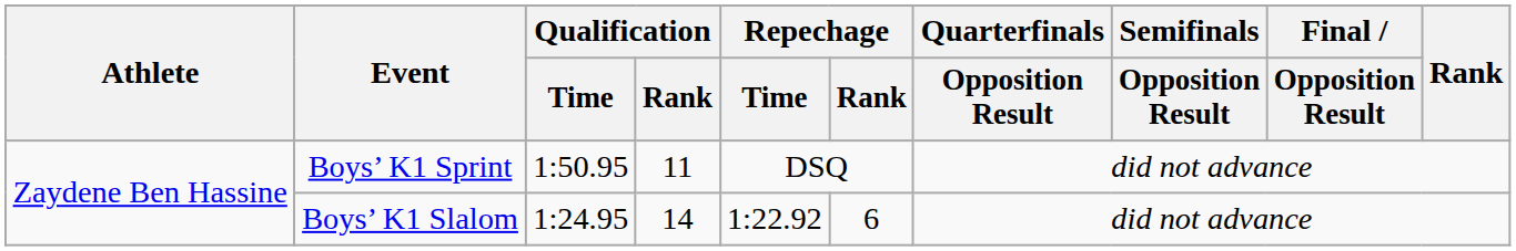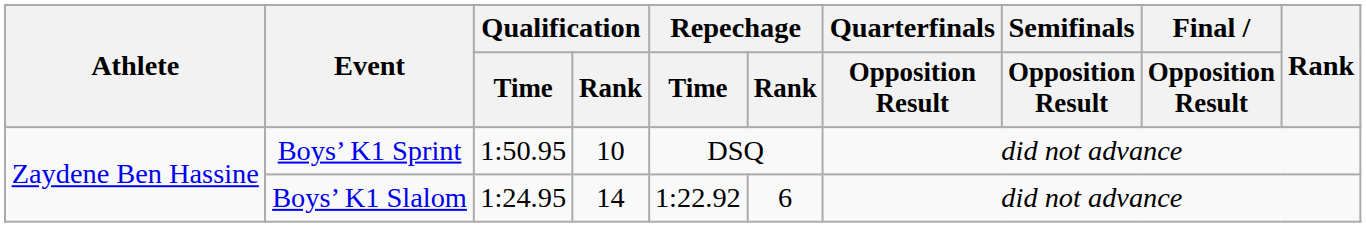Boys’ K1 Sprint | Qualification / Rank: 11 -> 10
